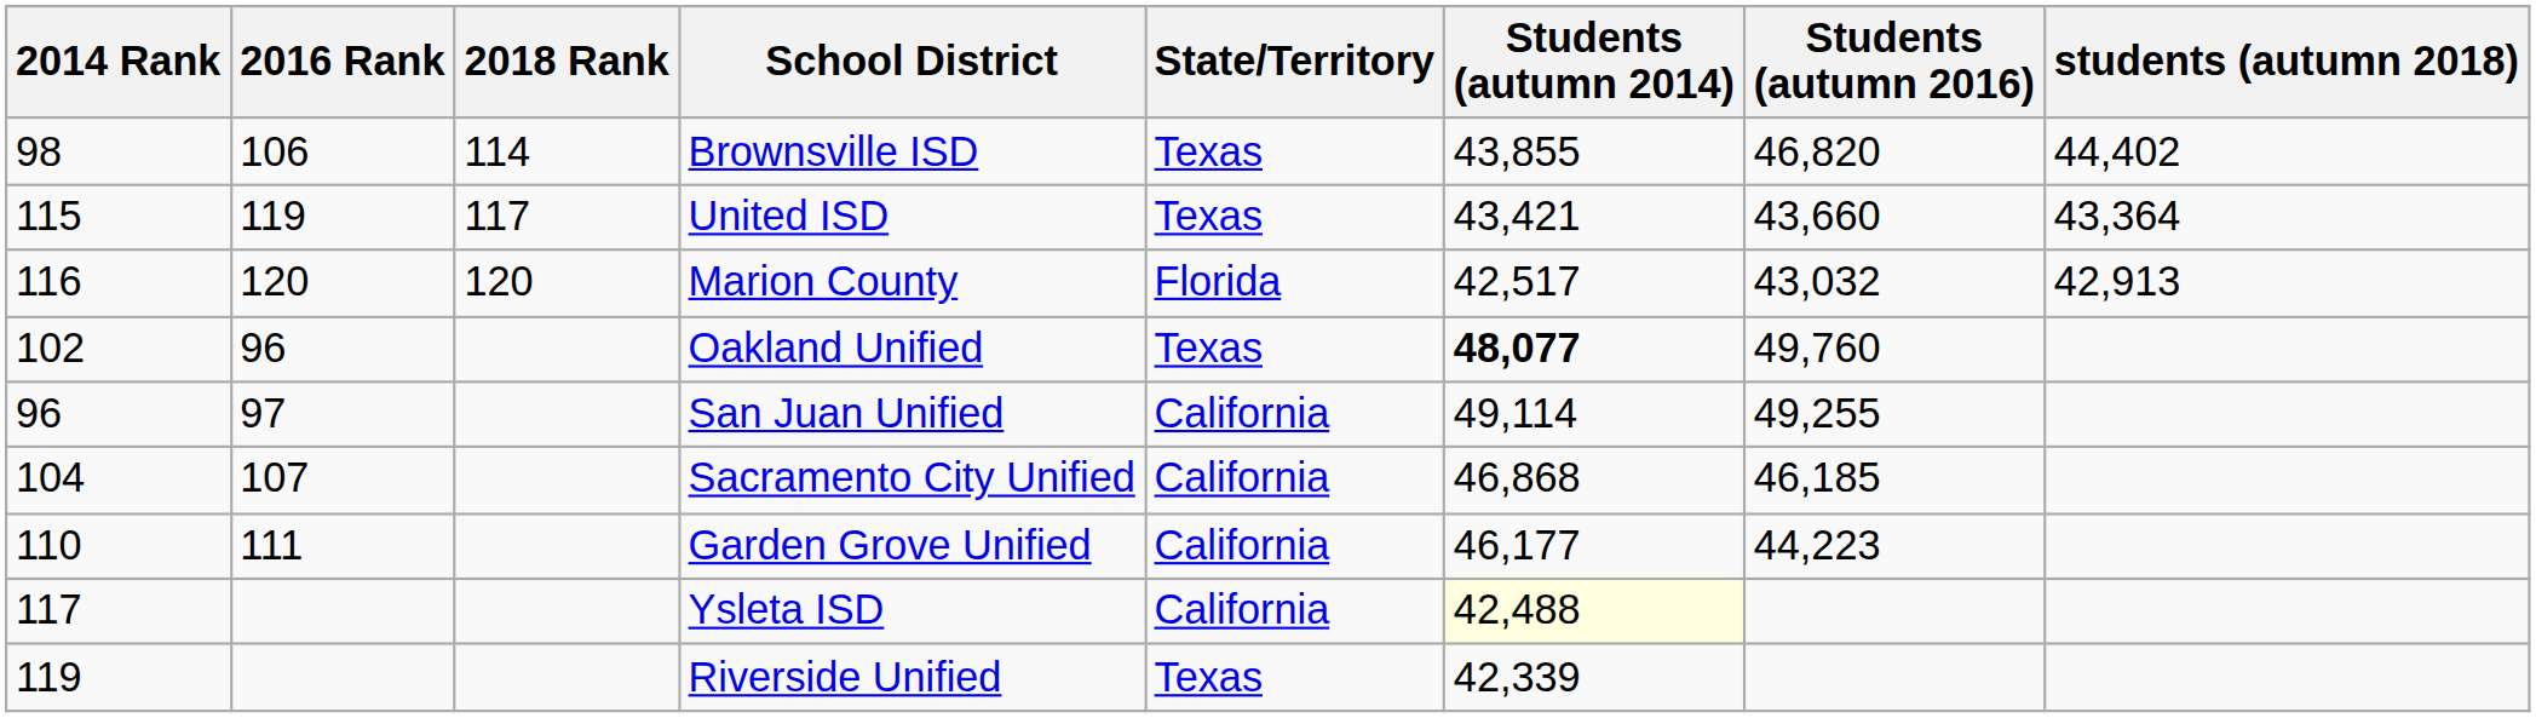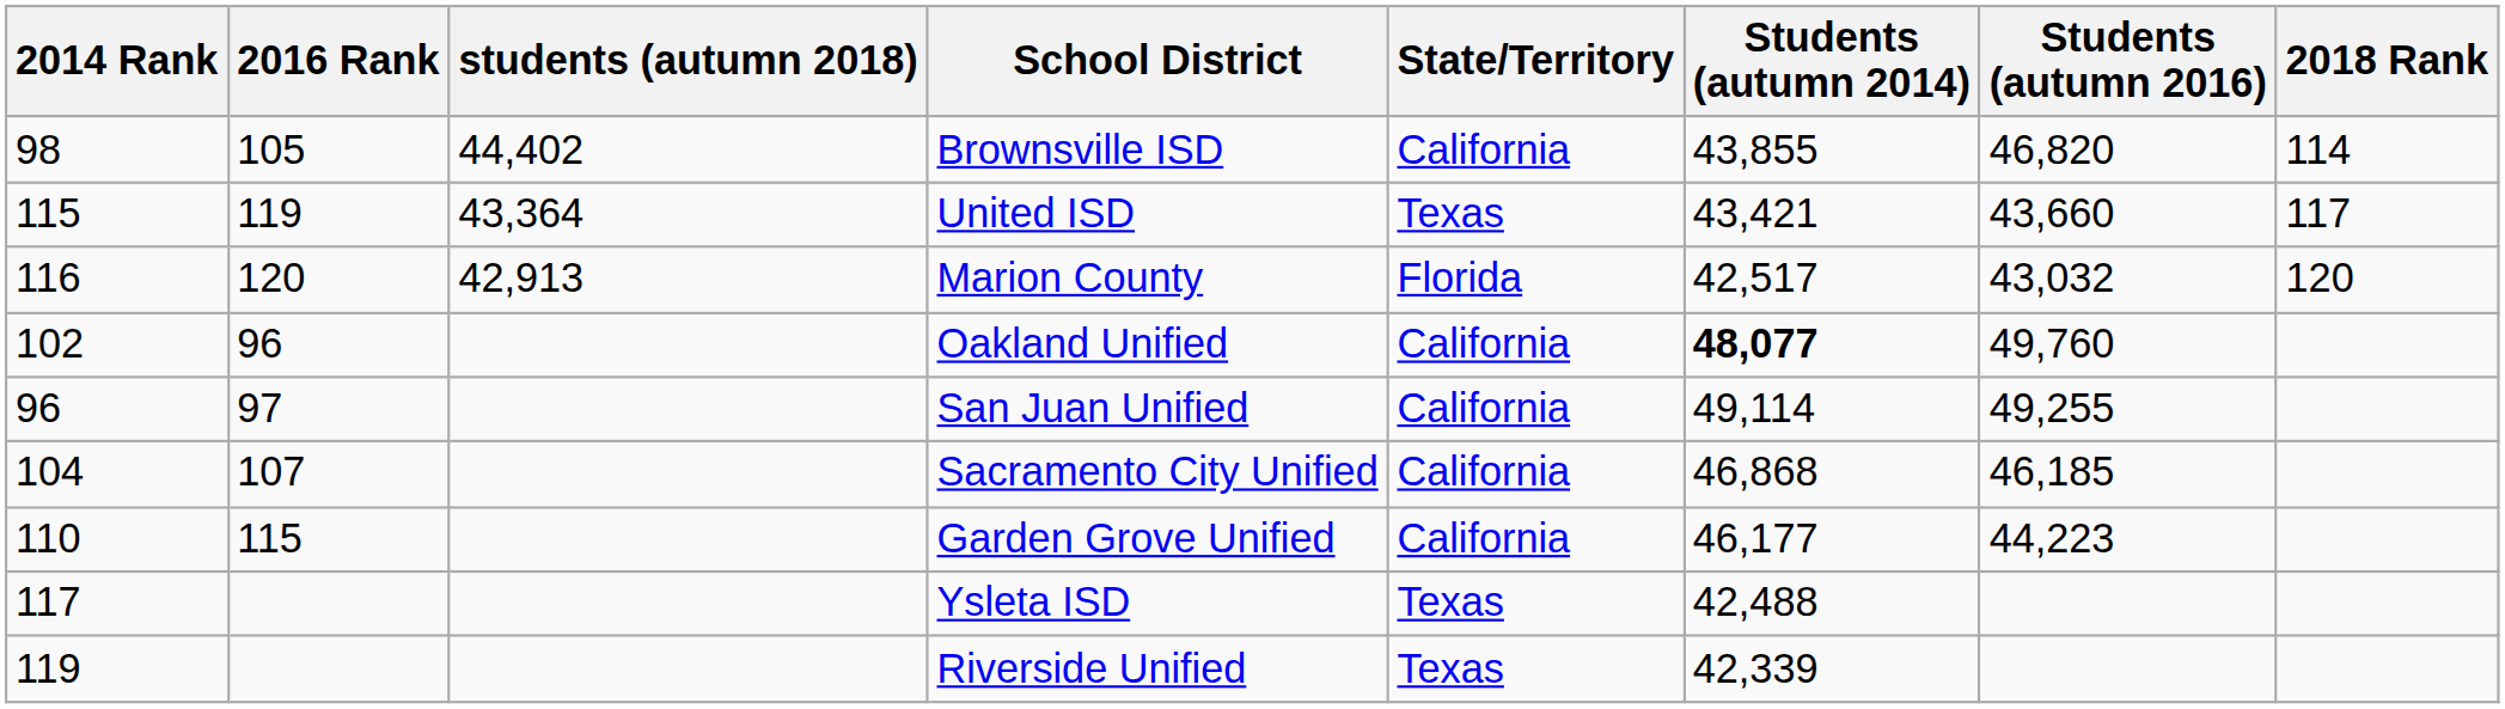columns swapped: 2018 Rank <-> students (autumn 2018)
Brownsville ISD | 2016 Rank: 106 -> 105
Brownsville ISD | State/Territory: Texas -> California
Oakland Unified | State/Territory: Texas -> California
Garden Grove Unified | 2016 Rank: 111 -> 115
Ysleta ISD | State/Territory: California -> Texas
Ysleta ISD | Students (autumn 2014): lightyellow background -> no background
